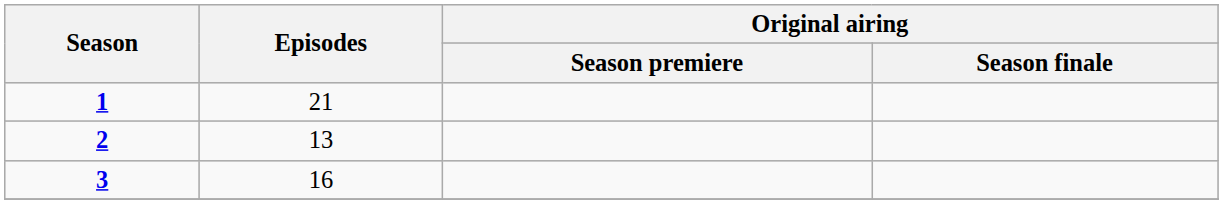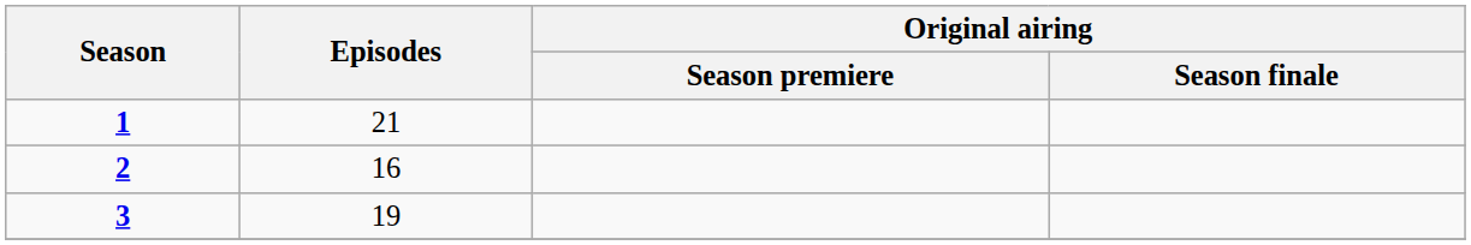2 | Episodes: 13 -> 16
3 | Episodes: 16 -> 19
